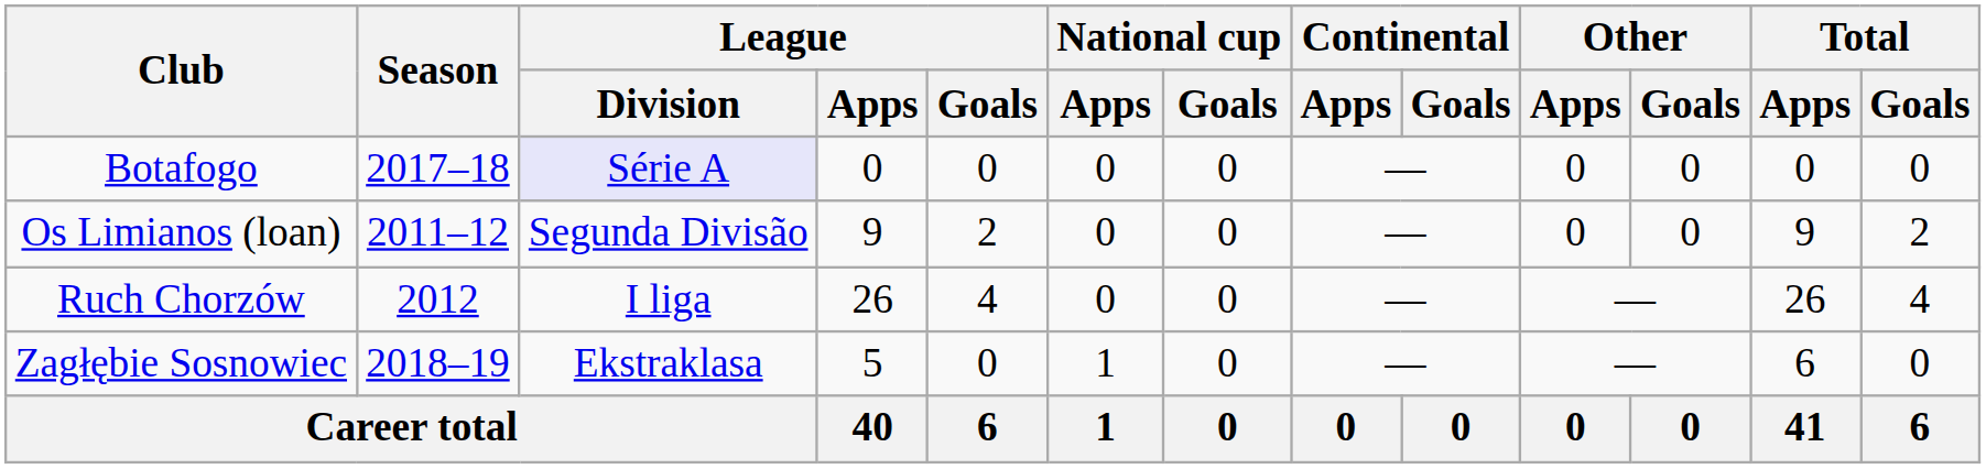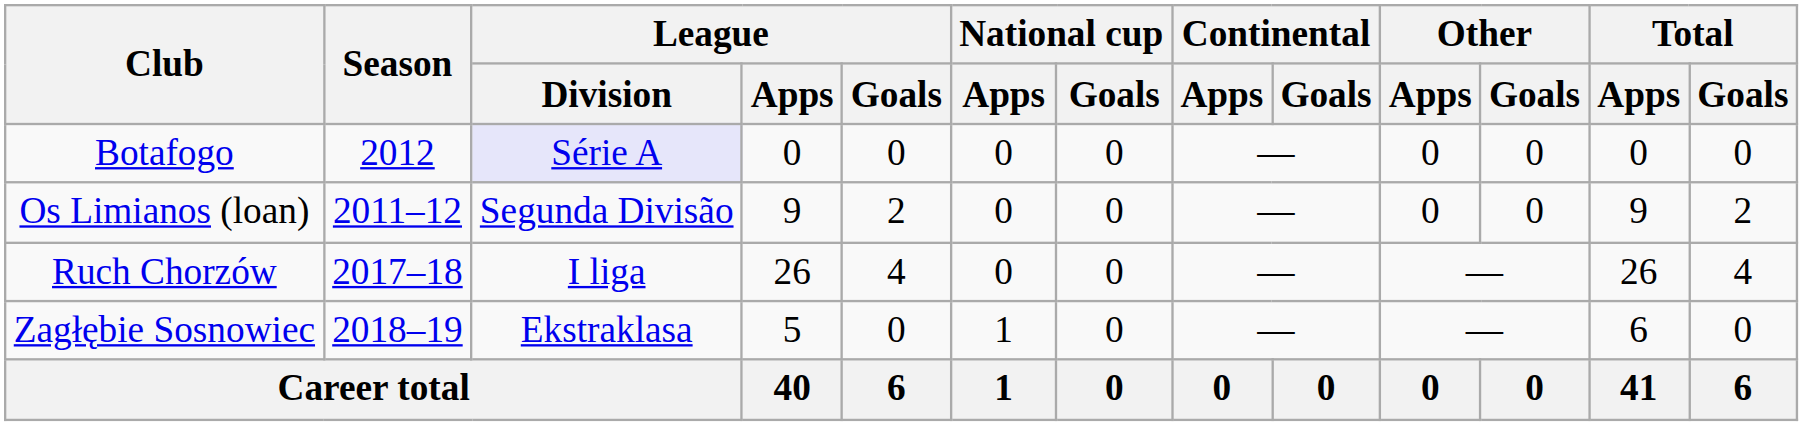Botafogo | Season: 2017–18 -> 2012
Ruch Chorzów | Season: 2012 -> 2017–18
